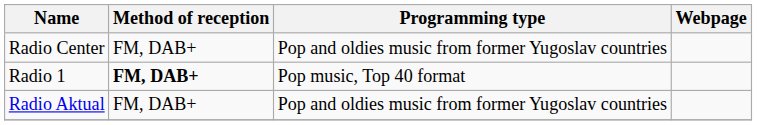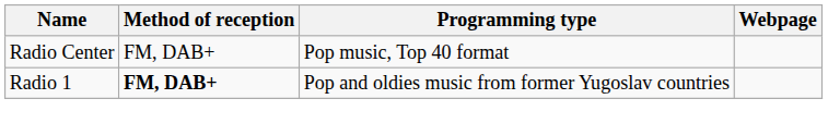Radio Center | Programming type: Pop and oldies music from former Yugoslav countries -> Pop music, Top 40 format
Radio 1 | Programming type: Pop music, Top 40 format -> Pop and oldies music from former Yugoslav countries
- row: Radio Aktual | FM, DAB+ | Pop and oldies music from former Yugoslav countries
